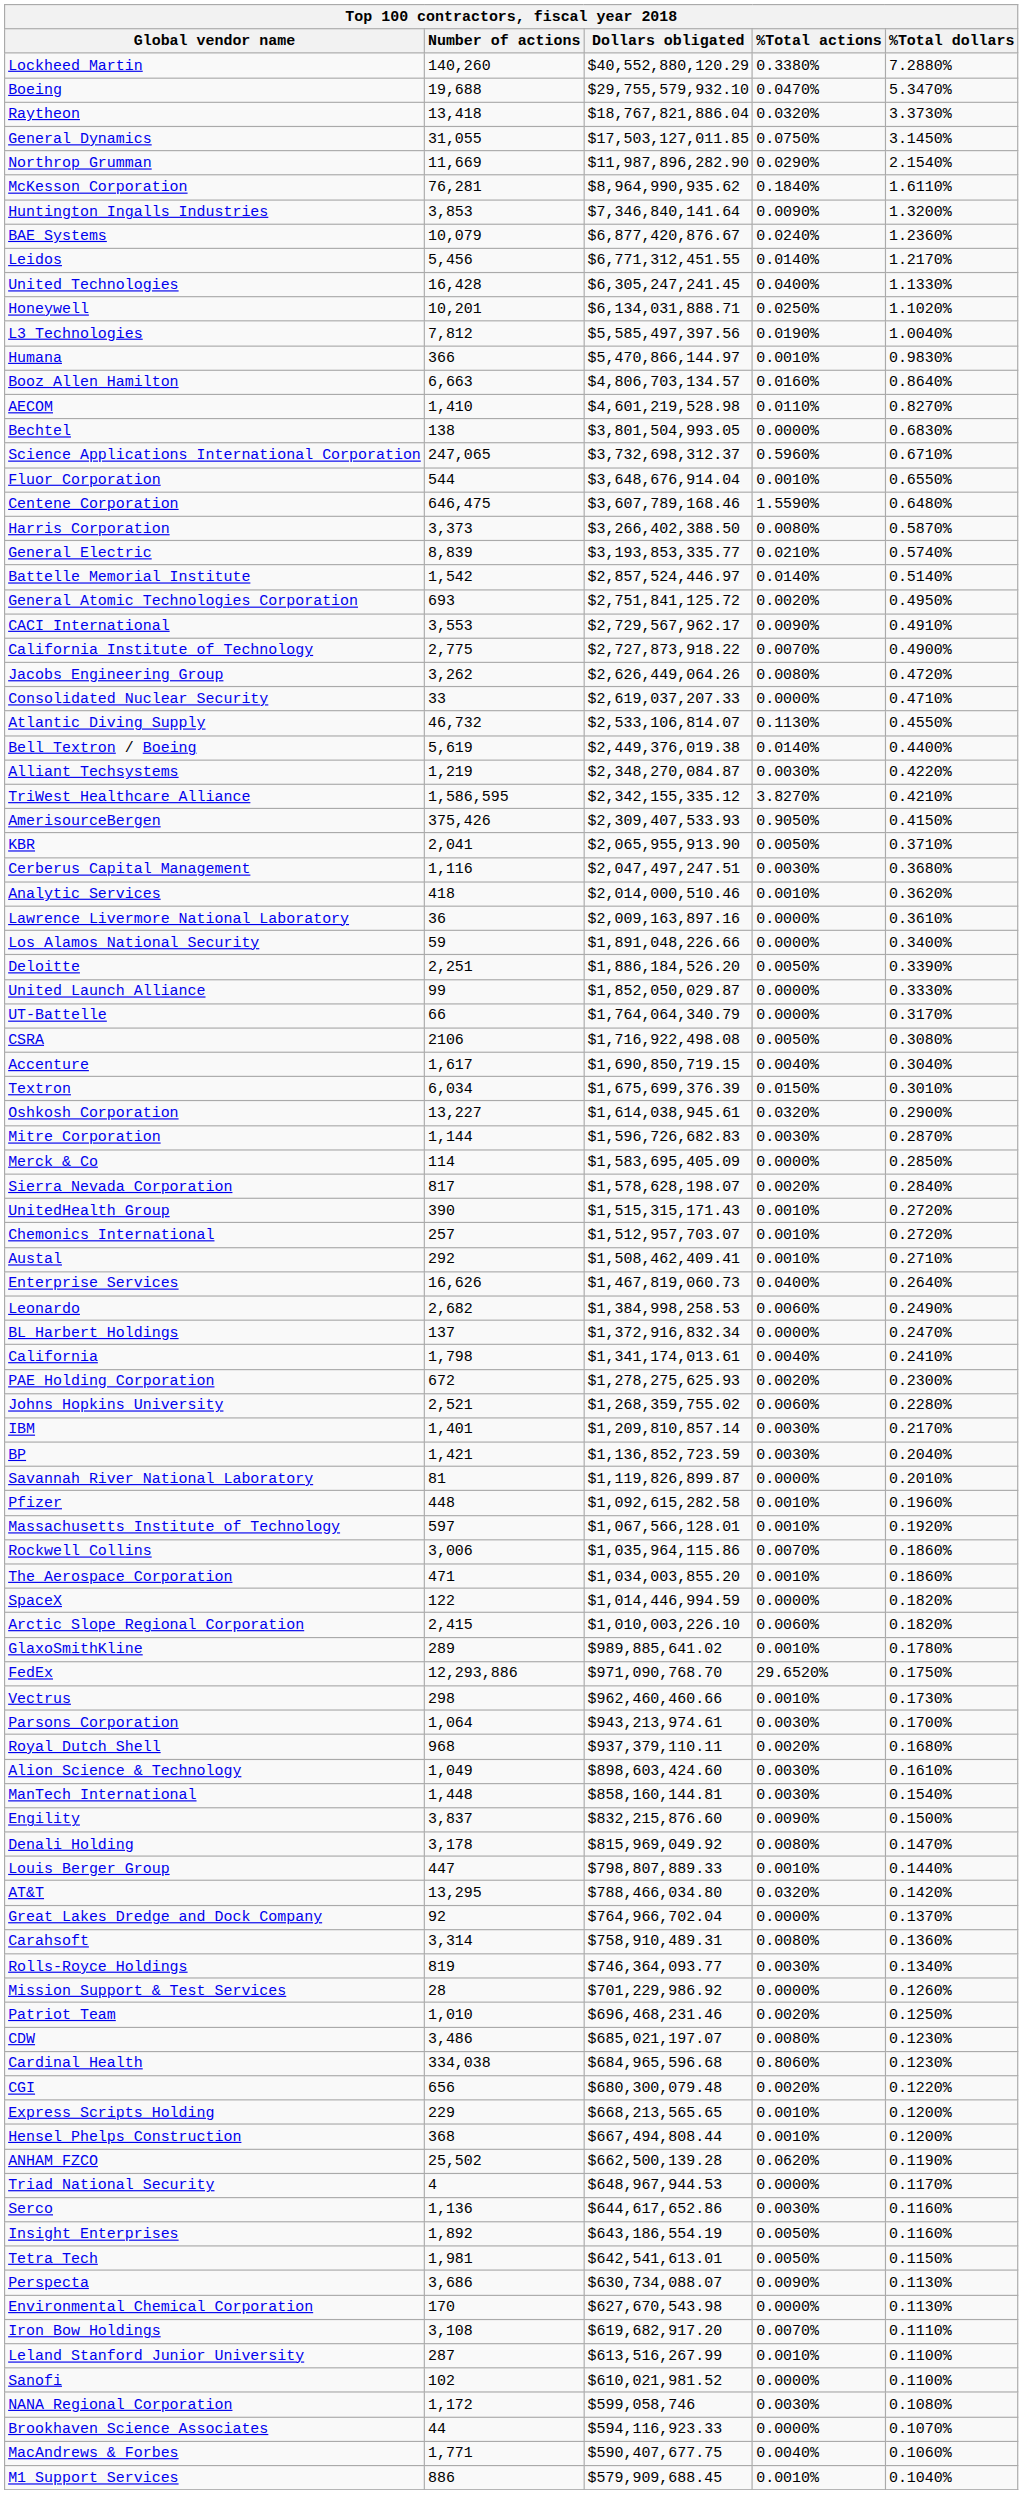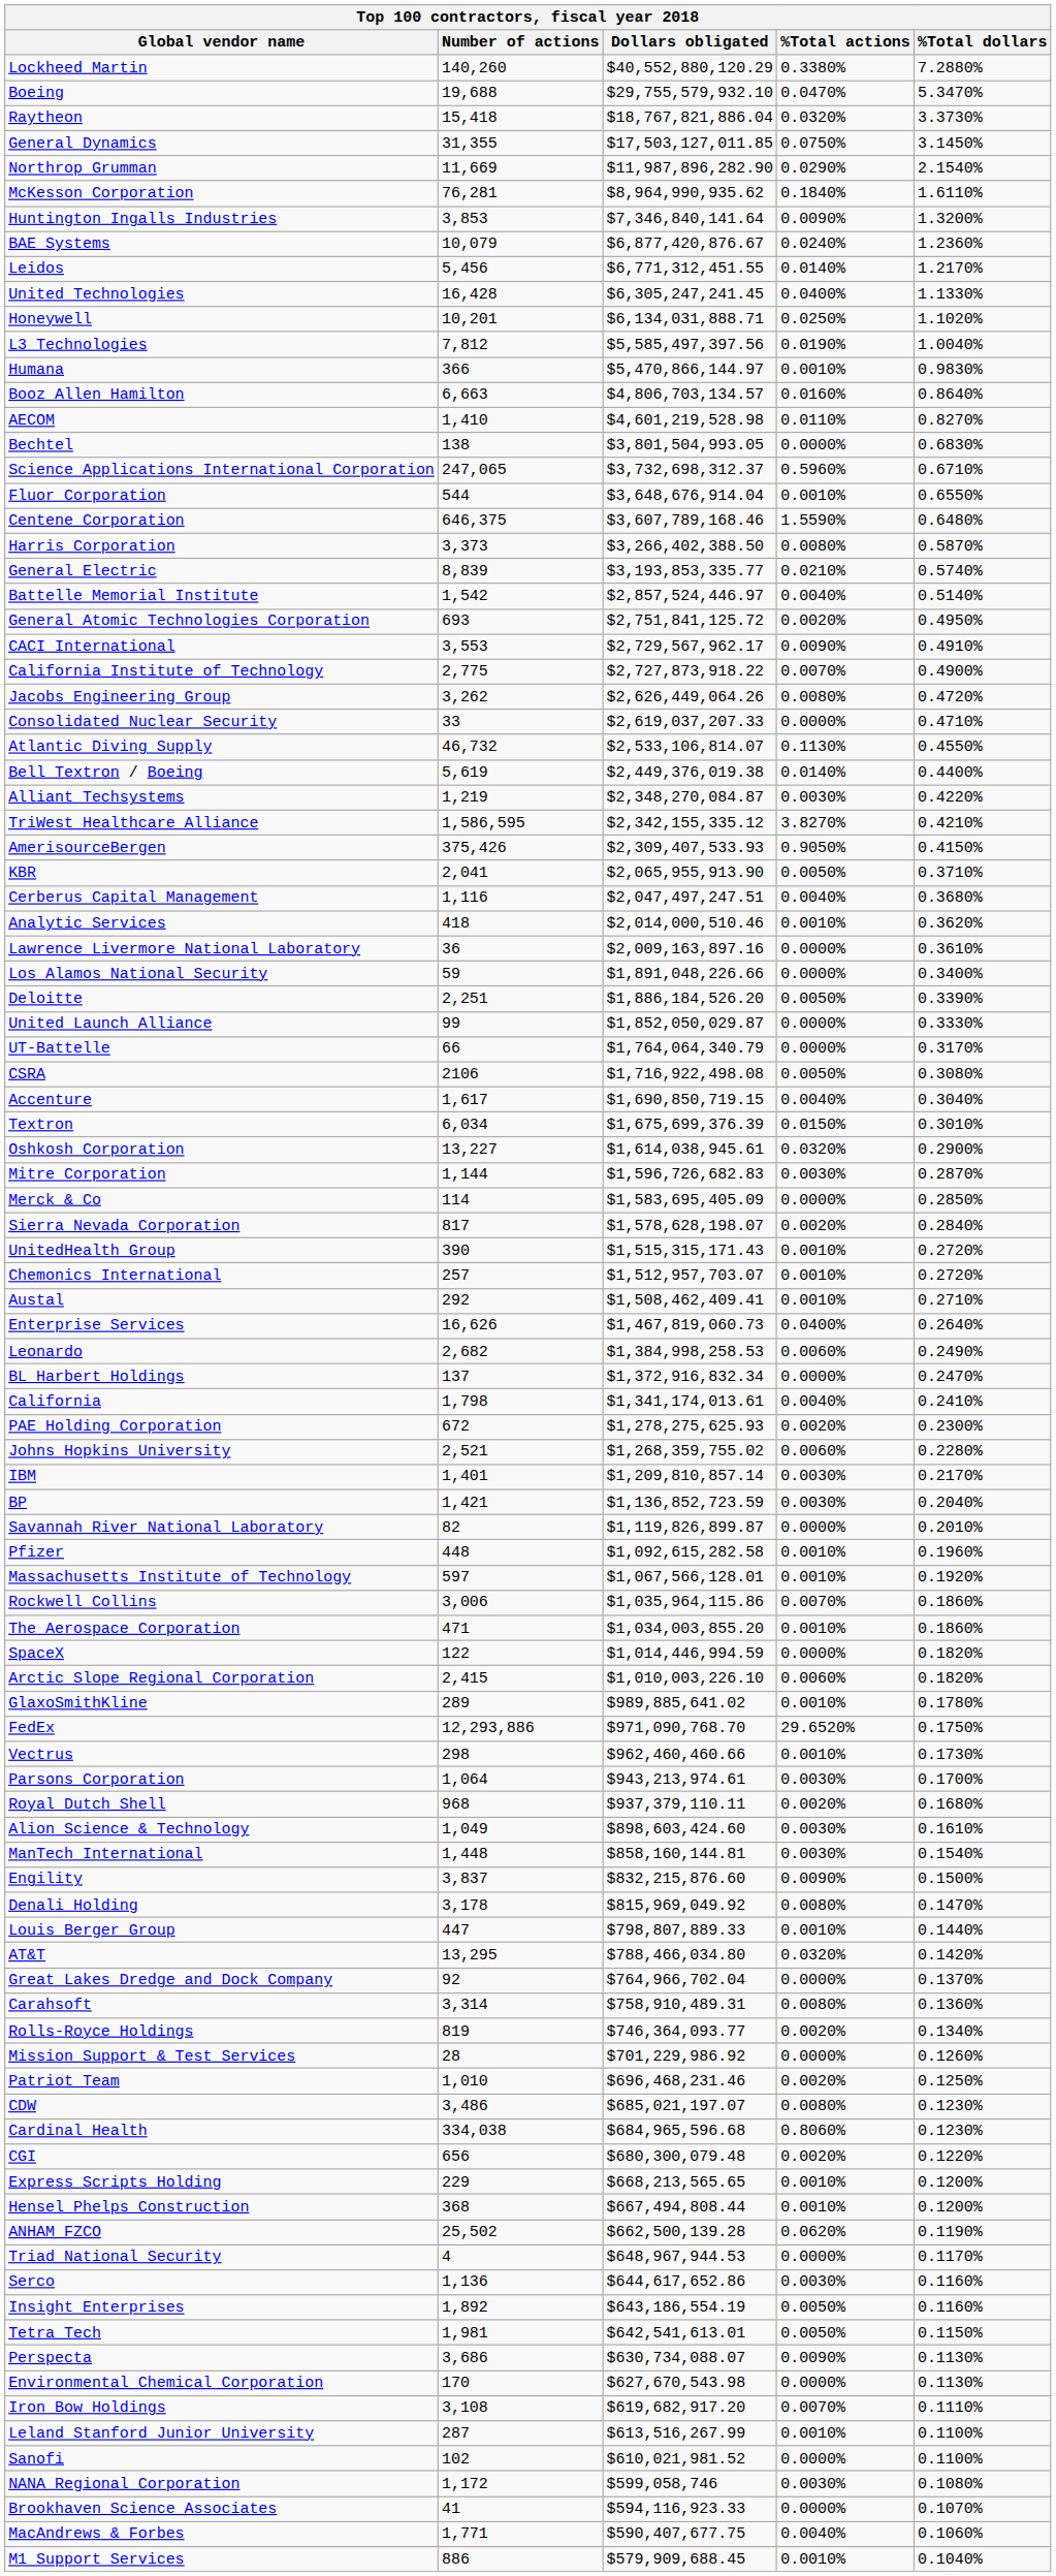Raytheon | Number of actions: 13,418 -> 15,418
General Dynamics | Number of actions: 31,055 -> 31,355
Centene Corporation | Number of actions: 646,475 -> 646,375
Battelle Memorial Institute | %Total actions: 0.0140% -> 0.0040%
Cerberus Capital Management | %Total actions: 0.0030% -> 0.0040%
Savannah River National Laboratory | Number of actions: 81 -> 82
Rolls-Royce Holdings | %Total actions: 0.0030% -> 0.0020%
Brookhaven Science Associates | Number of actions: 44 -> 41
